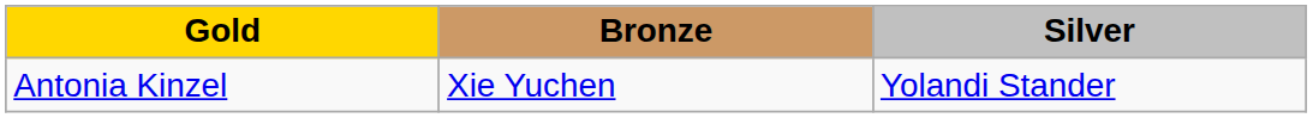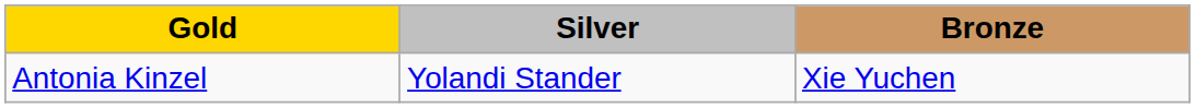columns swapped: Silver <-> Bronze
